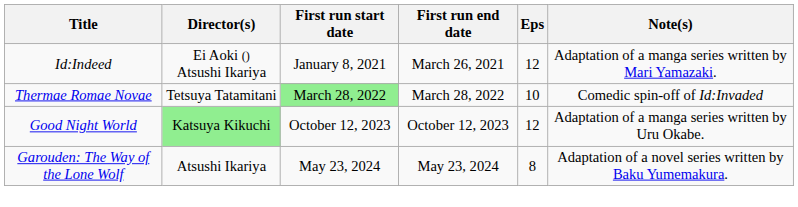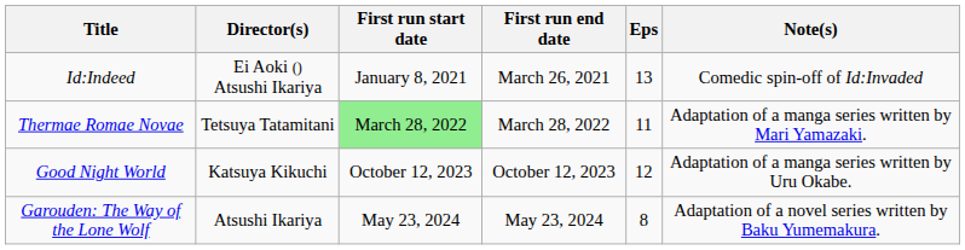Id:Indeed | Eps: 12 -> 13
Id:Indeed | Note(s): Adaptation of a manga series written by Mari Yamazaki. -> Comedic spin-off of Id:Invaded
Thermae Romae Novae | Eps: 10 -> 11
Thermae Romae Novae | Note(s): Comedic spin-off of Id:Invaded -> Adaptation of a manga series written by Mari Yamazaki.
Good Night World | Director(s): lightgreen background -> no background
